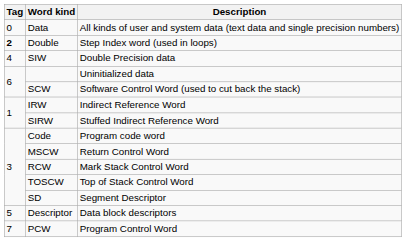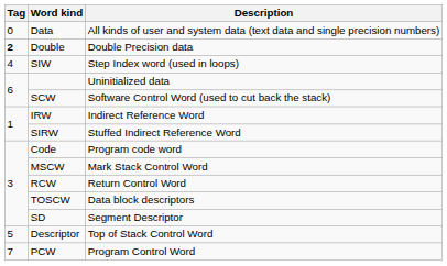Double | Description: Step Index word (used in loops) -> Double Precision data
SIW | Description: Double Precision data -> Step Index word (used in loops)
MSCW | Description: Return Control Word -> Mark Stack Control Word
RCW | Description: Mark Stack Control Word -> Return Control Word
TOSCW | Description: Top of Stack Control Word -> Data block descriptors
Descriptor | Description: Data block descriptors -> Top of Stack Control Word
